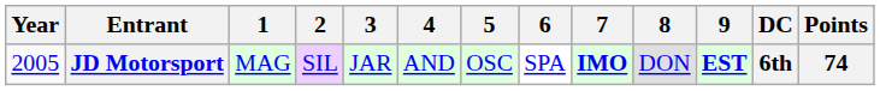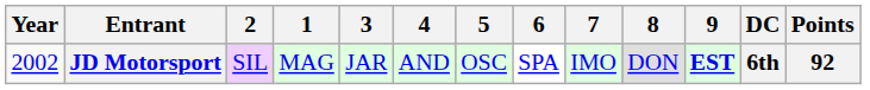columns swapped: 1 <-> 2
JD Motorsport | Year: 2005 -> 2002
JD Motorsport | 7: bold -> normal
JD Motorsport | Points: 74 -> 92
